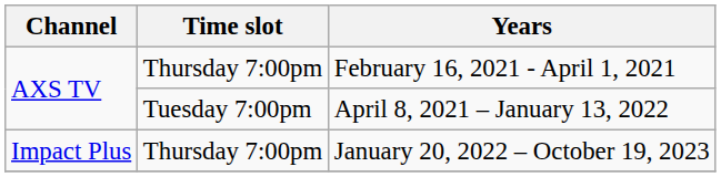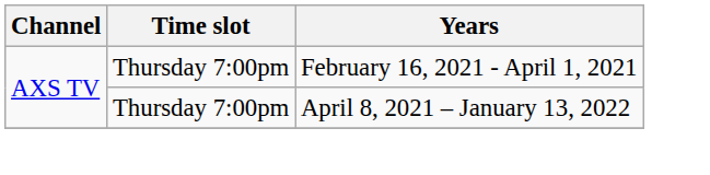April 8, 2021 – January 13, 2022 | Time slot: Tuesday 7:00pm -> Thursday 7:00pm
- row: Impact Plus | Thursday 7:00pm | January 20, 2022 – October 19, 2023
